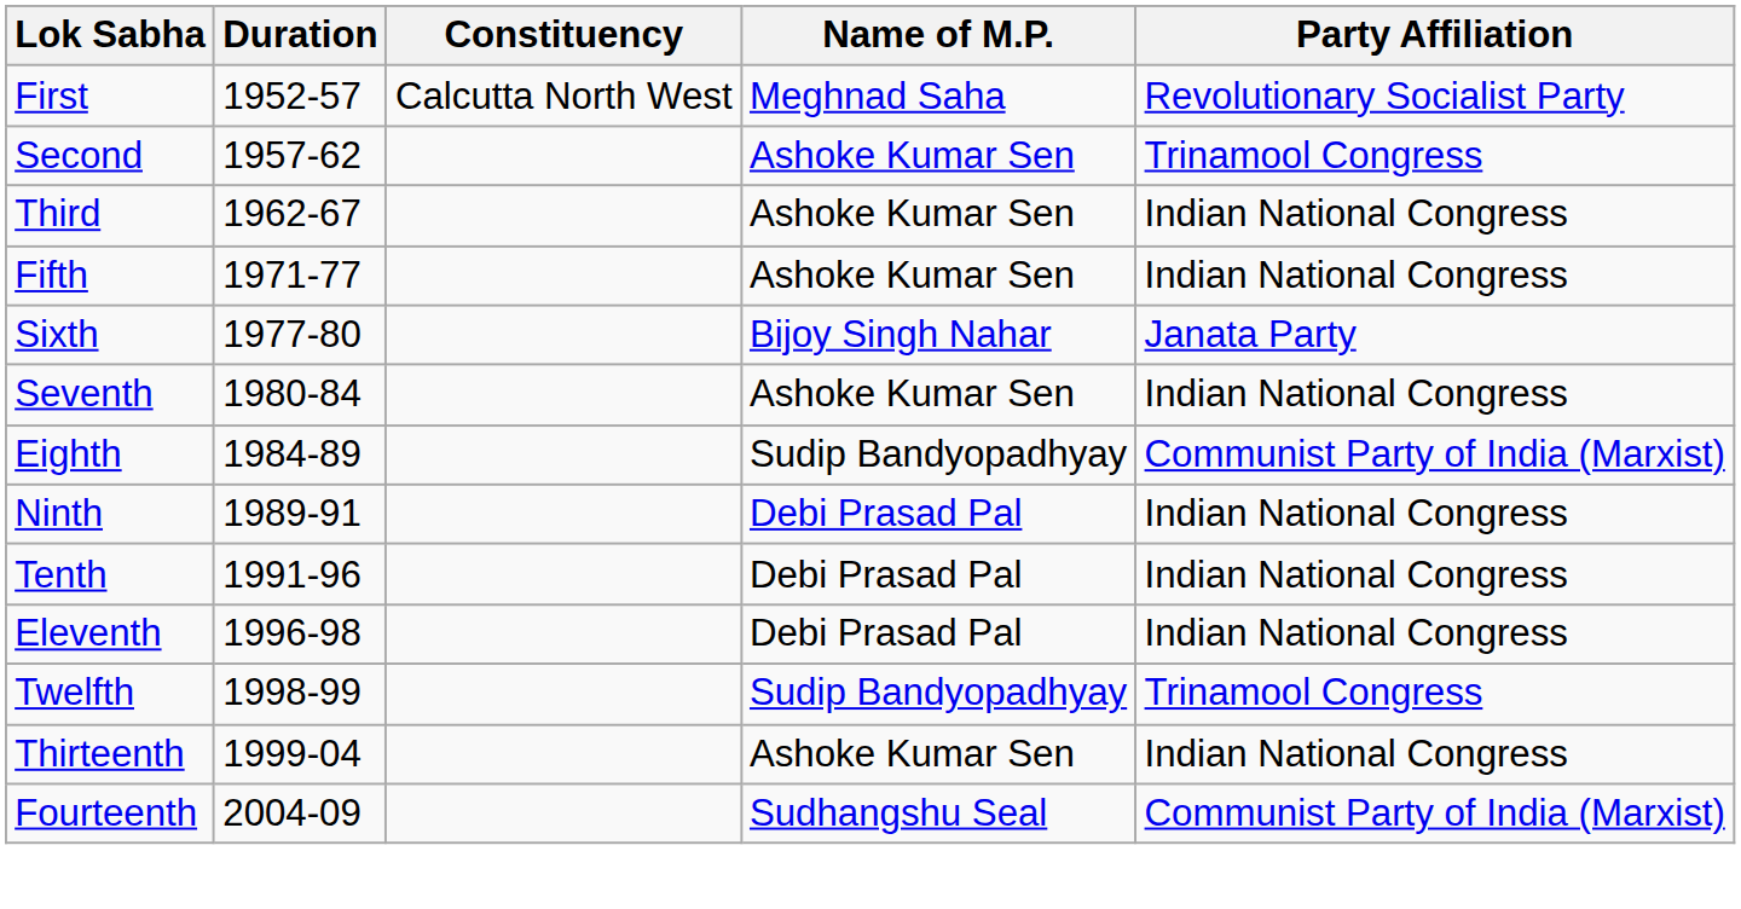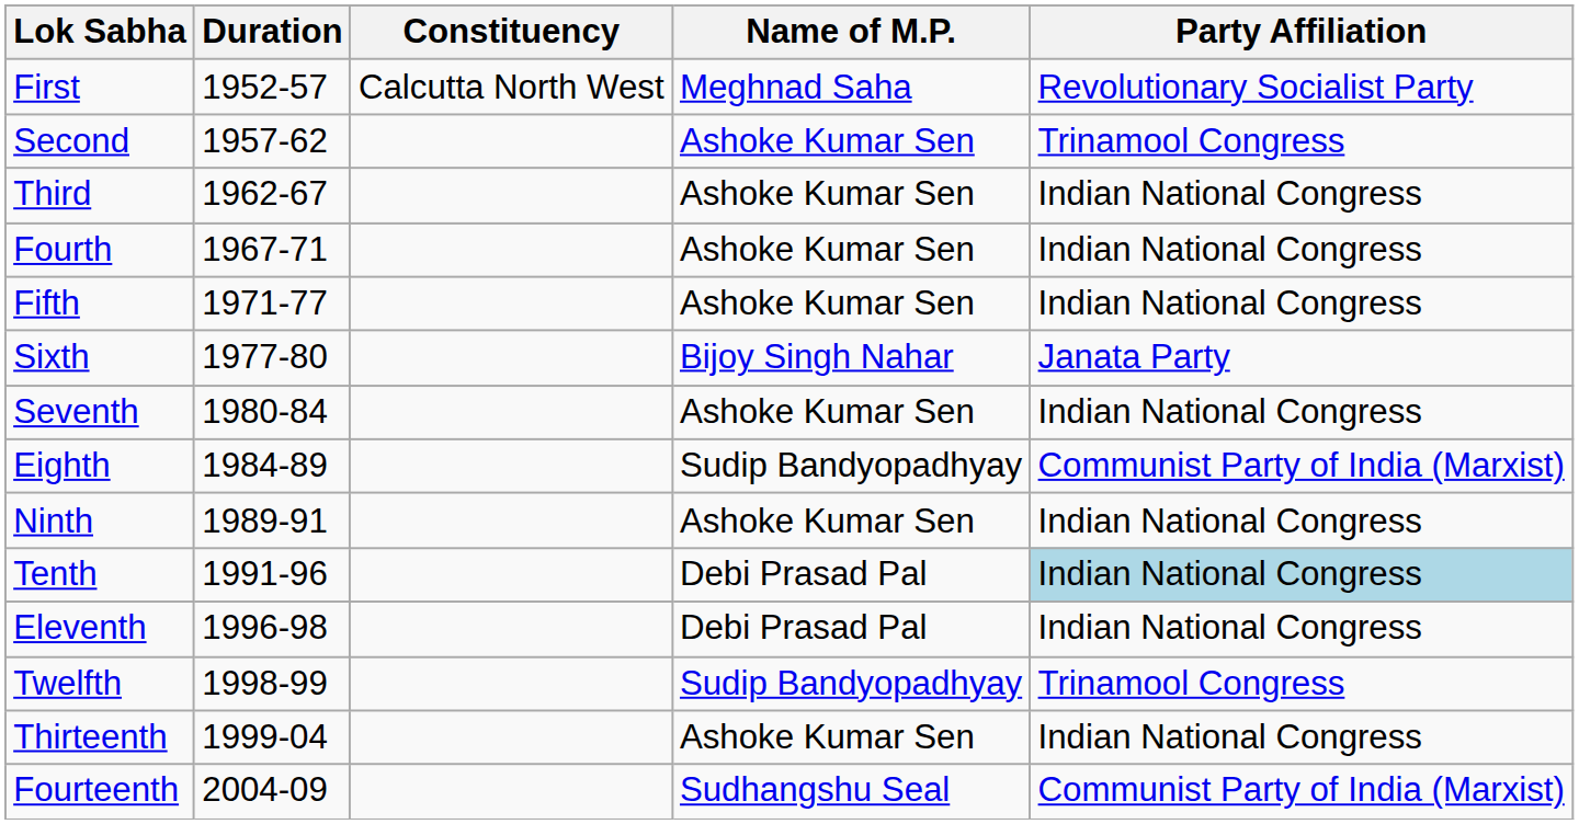+ row: Fourth | 1967-71 | Ashoke Kumar Sen | Indian National Congress
Ninth | Name of M.P.: Debi Prasad Pal -> Ashoke Kumar Sen
Tenth | Party Affiliation: no background -> lightblue background
